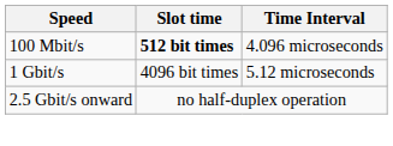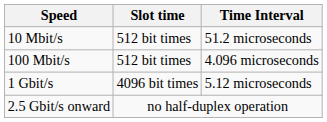+ row: 10 Mbit/s | 512 bit times | 51.2 microseconds
100 Mbit/s | Slot time: bold -> normal
